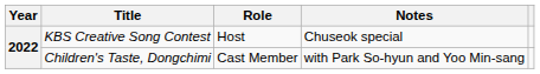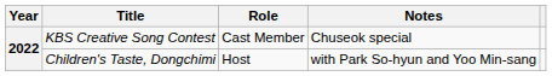KBS Creative Song Contest | Role: Host -> Cast Member
Children's Taste, Dongchimi | Role: Cast Member -> Host
